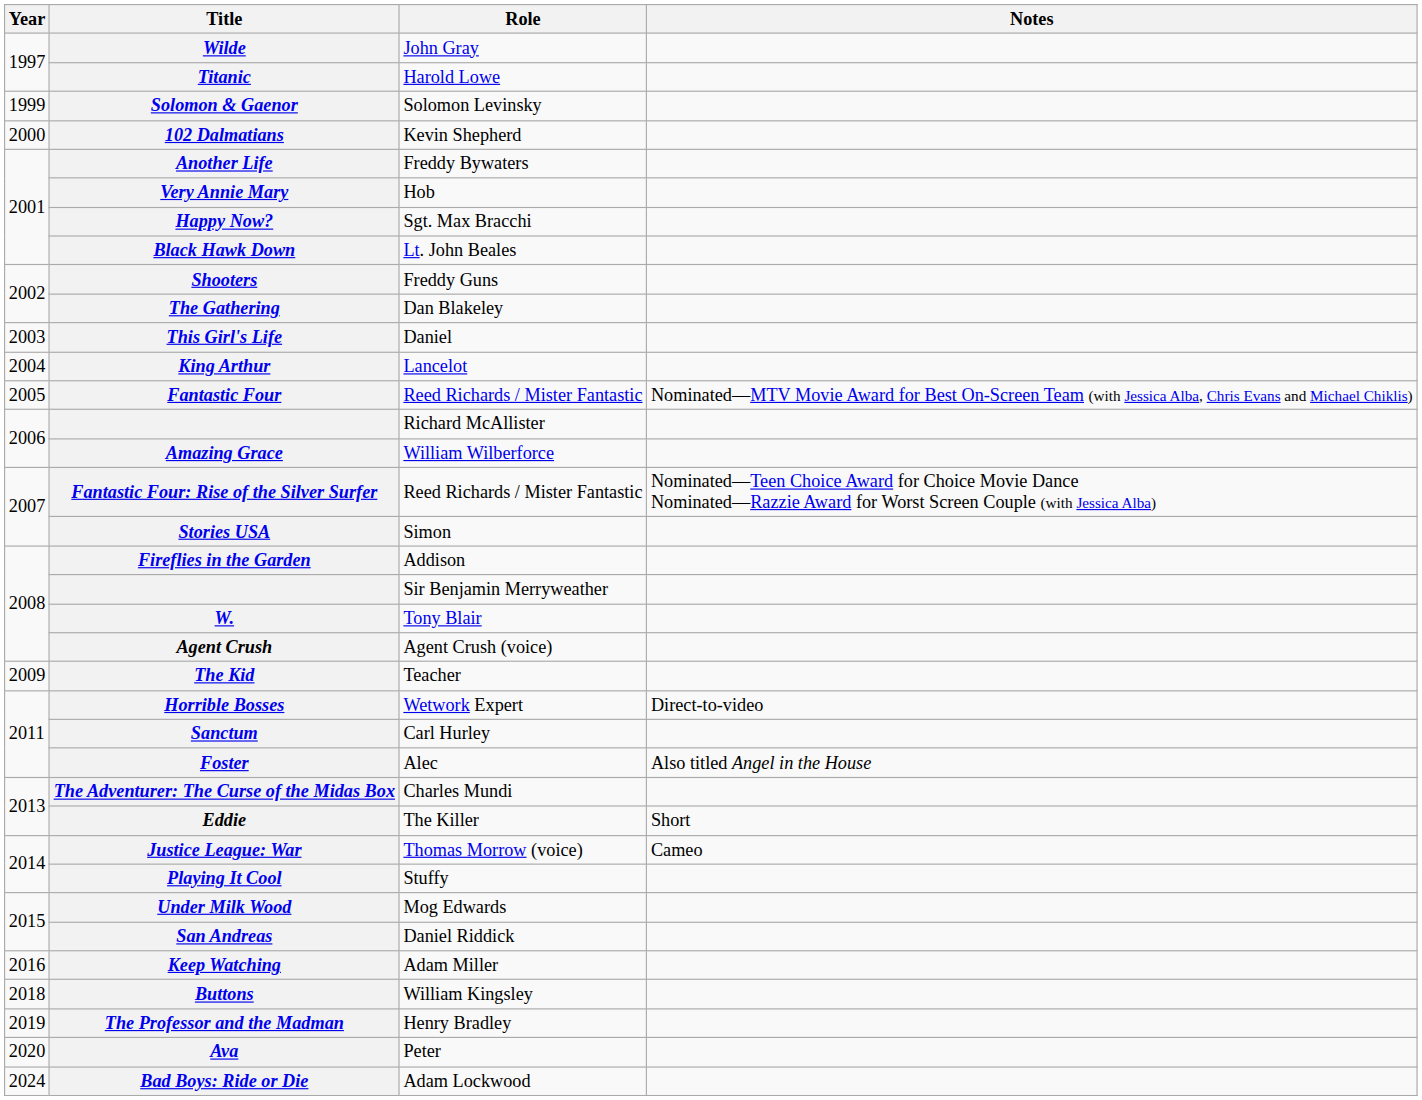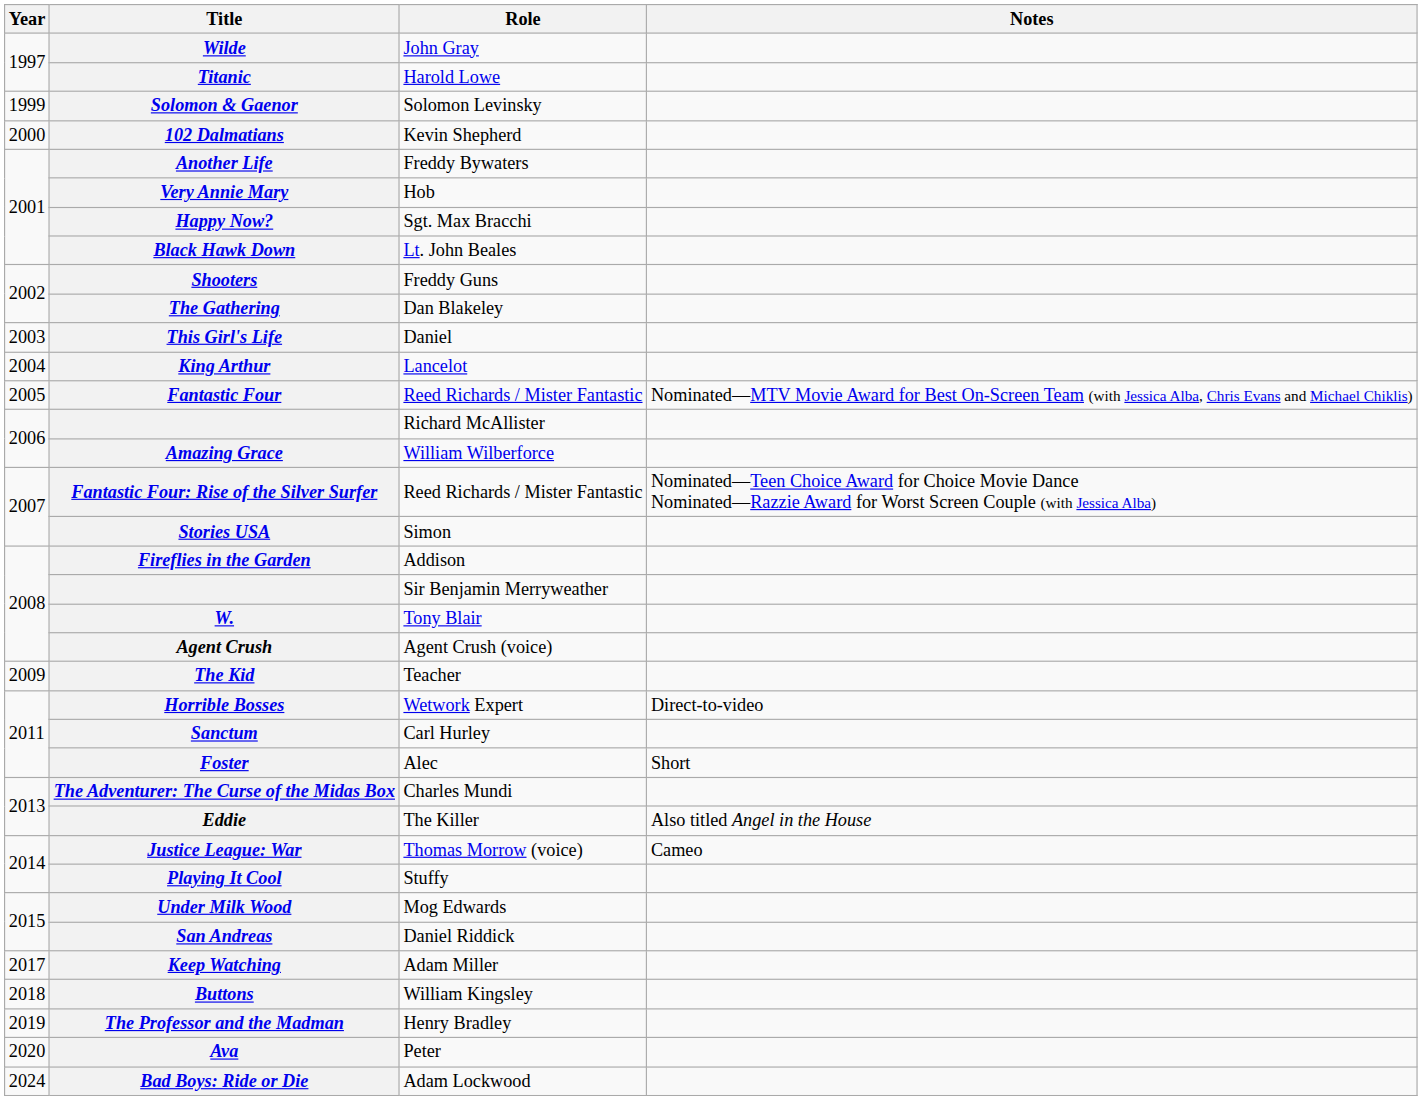Foster | Notes: Also titled Angel in the House -> Short
Eddie | Notes: Short -> Also titled Angel in the House
Keep Watching | Year: 2016 -> 2017
